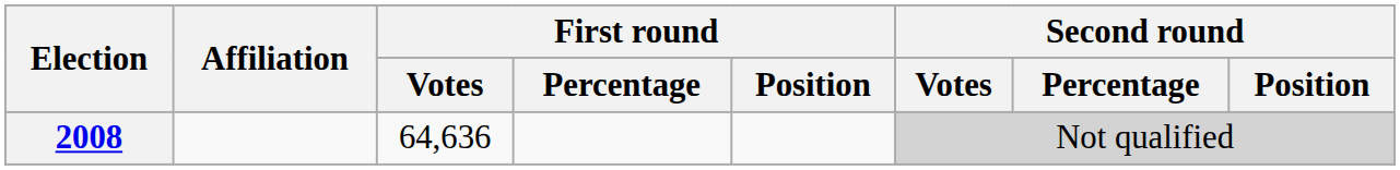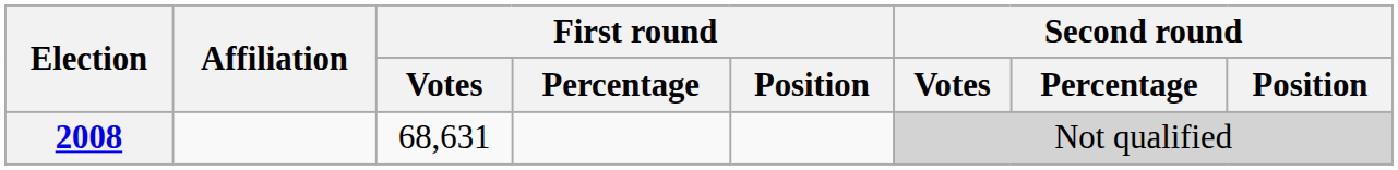2008 | First round / Votes: 64,636 -> 68,631
